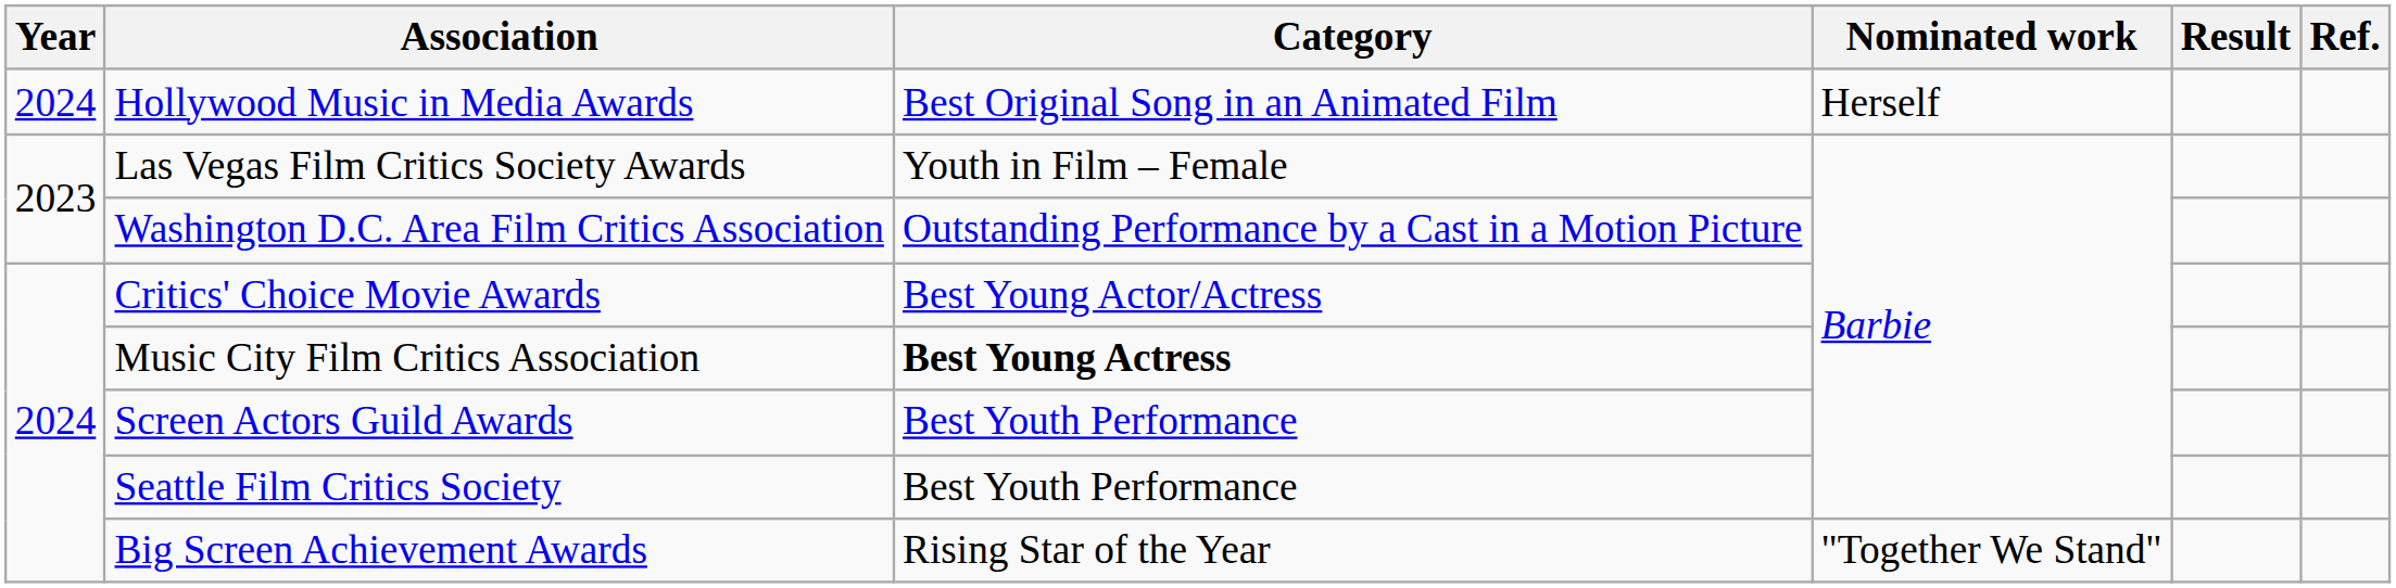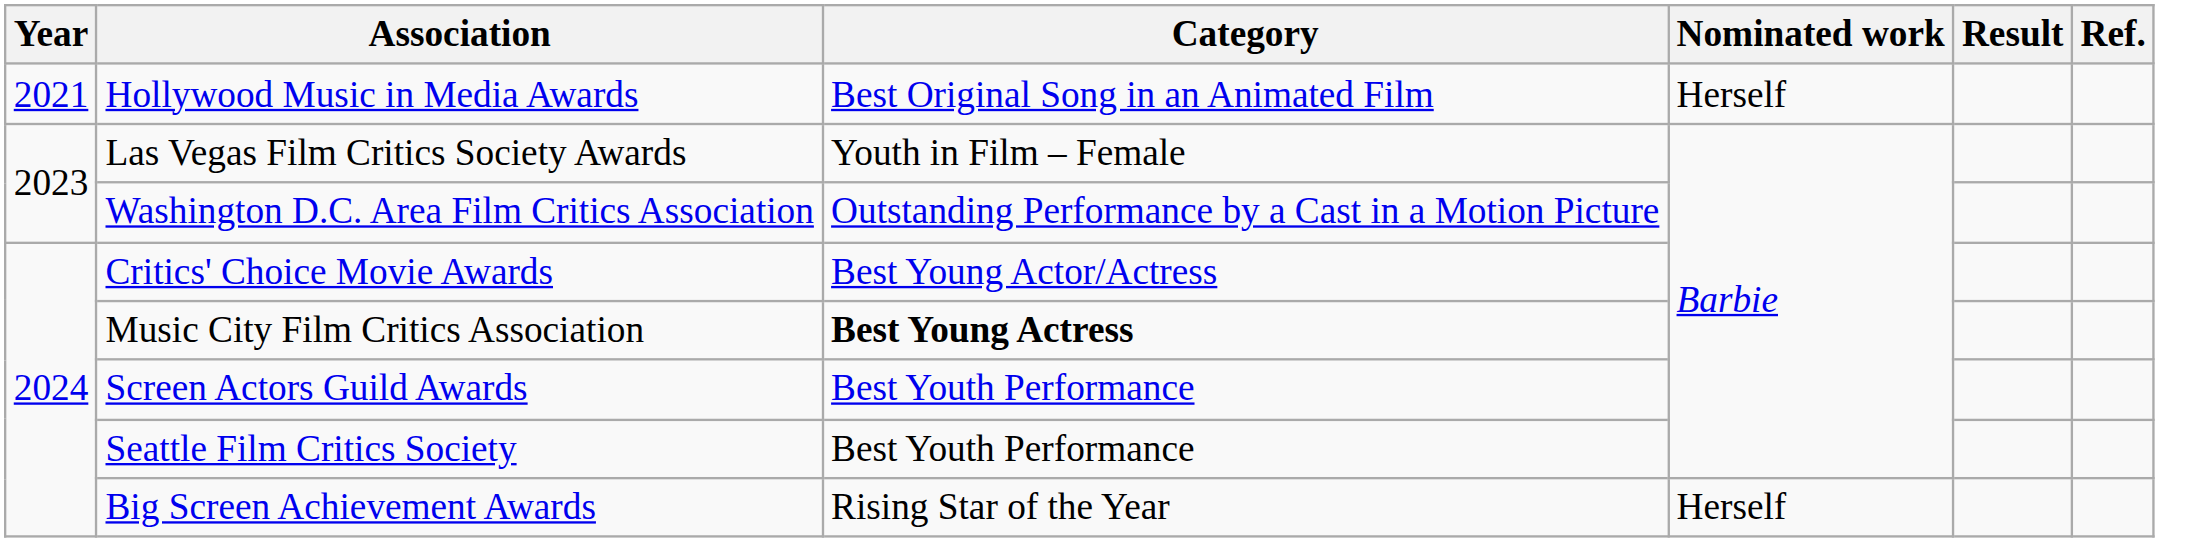Hollywood Music in Media Awards | Year: 2024 -> 2021
Big Screen Achievement Awards | Nominated work: "Together We Stand" -> Herself
